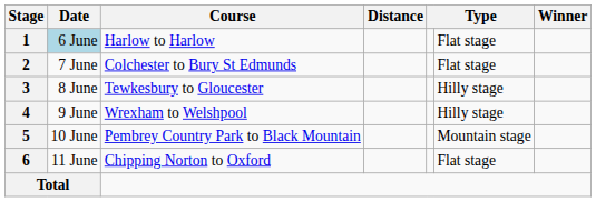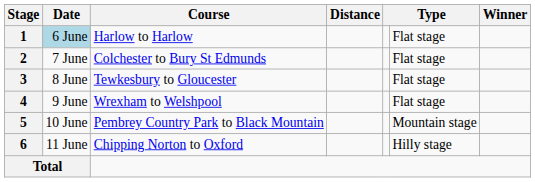3 | column 6: Hilly stage -> Flat stage
4 | column 6: Hilly stage -> Flat stage
6 | column 6: Flat stage -> Hilly stage
